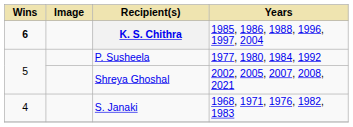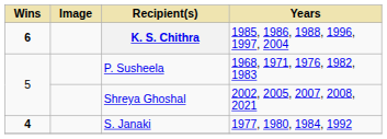P. Susheela | Years: 1977, 1980, 1984, 1992 -> 1968, 1971, 1976, 1982, 1983
S. Janaki | Wins: normal -> bold
S. Janaki | Years: 1968, 1971, 1976, 1982, 1983 -> 1977, 1980, 1984, 1992
